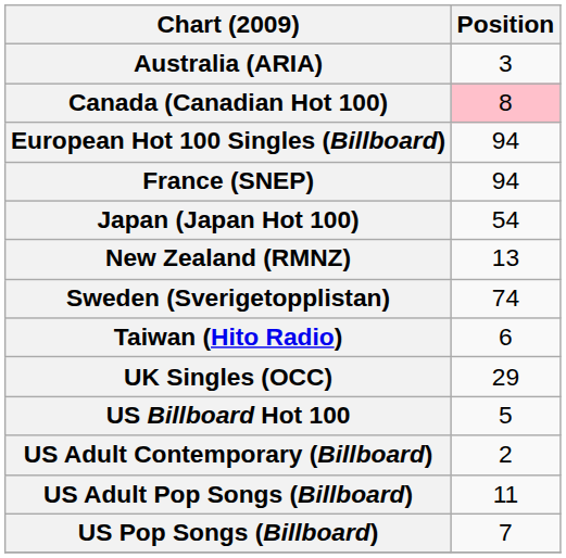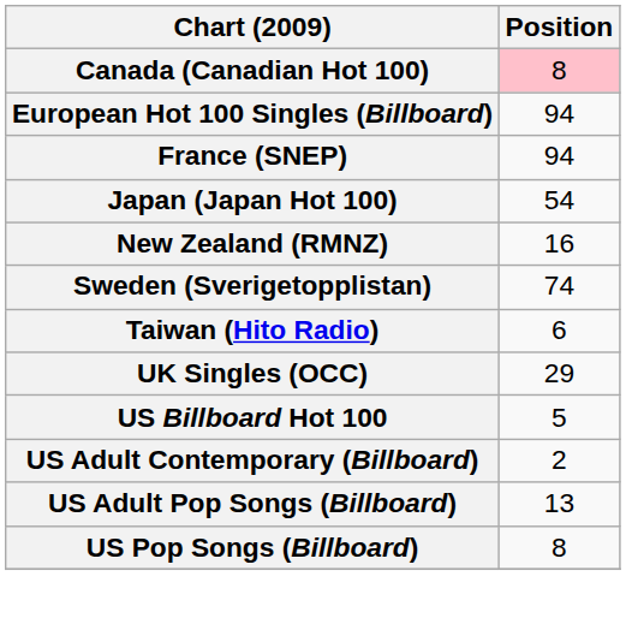- row: Australia (ARIA) | 3
New Zealand (RMNZ) | Position: 13 -> 16
US Adult Pop Songs (Billboard) | Position: 11 -> 13
US Pop Songs (Billboard) | Position: 7 -> 8
